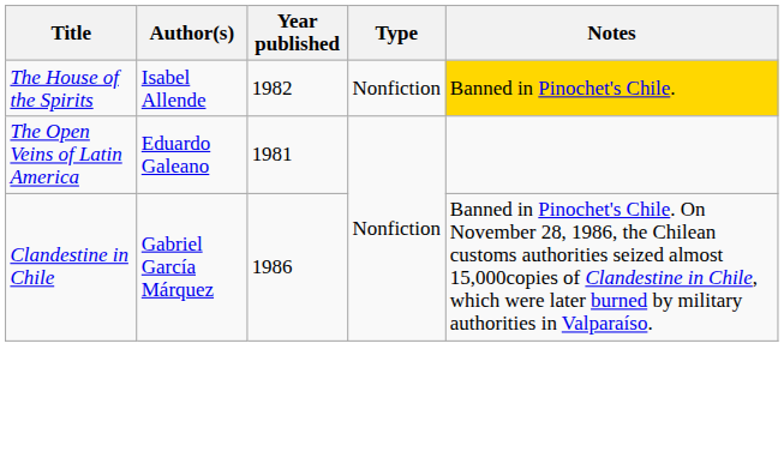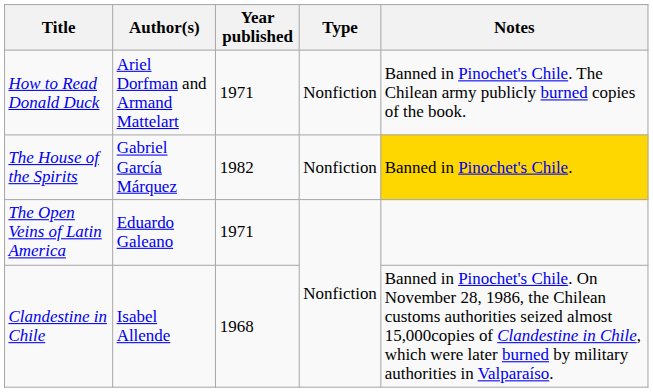+ row: How to Read Donald Duck | Ariel Dorfman and Armand Mattelart | 1971 | Nonfiction | Banned in Pinochet's Chile. The Chilean army publicly burned copies of the book.
The House of the Spirits | Author(s): Isabel Allende -> Gabriel García Márquez
The Open Veins of Latin America | Year published: 1981 -> 1971
Clandestine in Chile | Author(s): Gabriel García Márquez -> Isabel Allende
Clandestine in Chile | Year published: 1986 -> 1968
